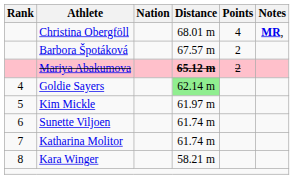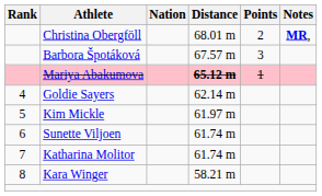Christina Obergföll | Points: 4 -> 2
Barbora Špotáková | Points: 2 -> 3
Mariya Abakumova | Points: 2 -> 1
Goldie Sayers | Distance: lightgreen background -> no background
